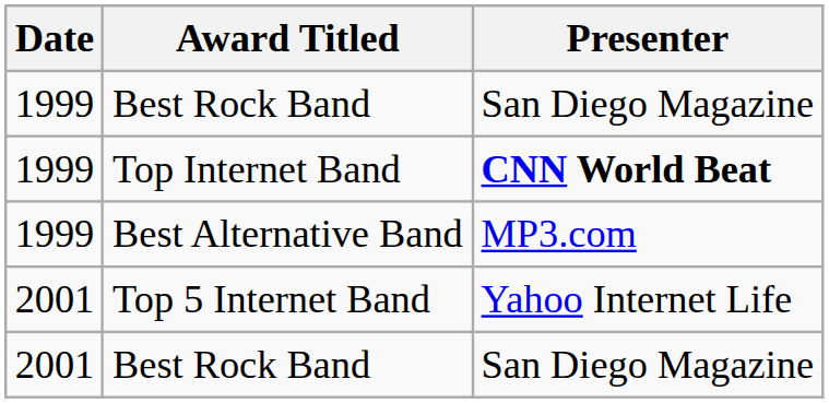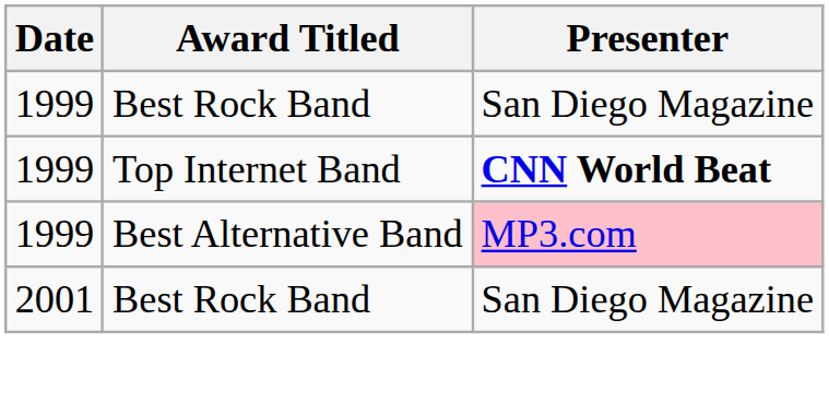Best Alternative Band | Presenter: no background -> pink background
- row: 2001 | Top 5 Internet Band | Yahoo Internet Life
